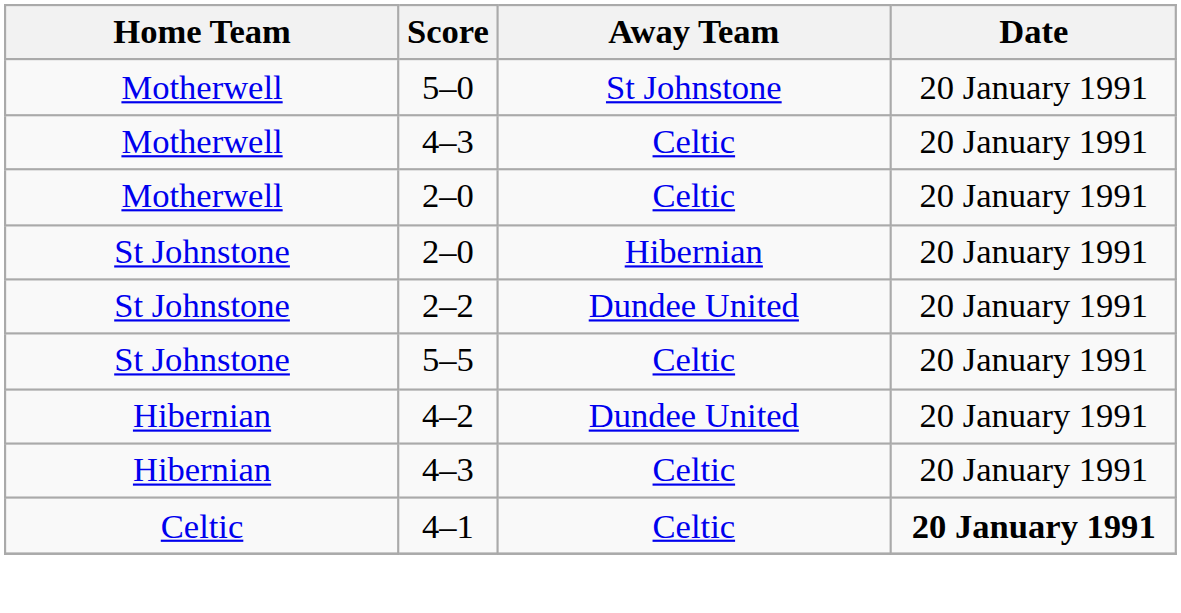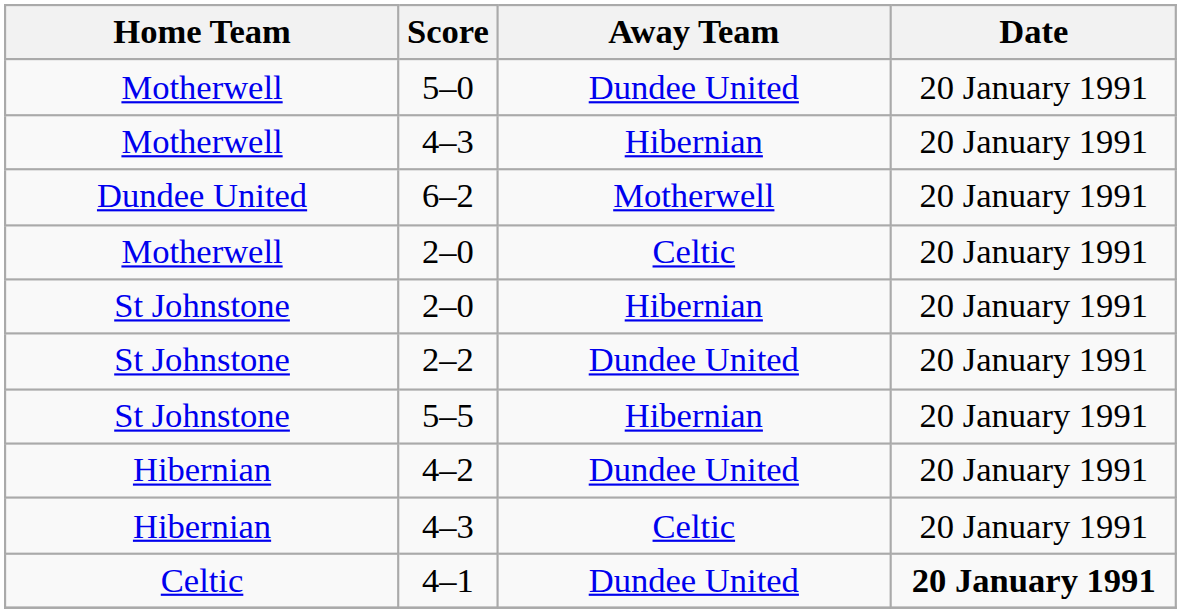5–0 | Away Team: St Johnstone -> Dundee United
Motherwell / 4–3 | Away Team: Celtic -> Hibernian
+ row: Dundee United | 6–2 | Motherwell | 20 January 1991
5–5 | Away Team: Celtic -> Hibernian
4–1 | Away Team: Celtic -> Dundee United
